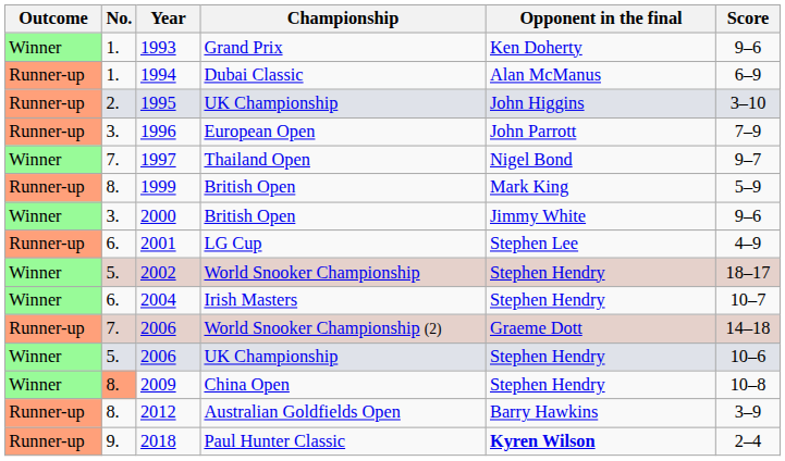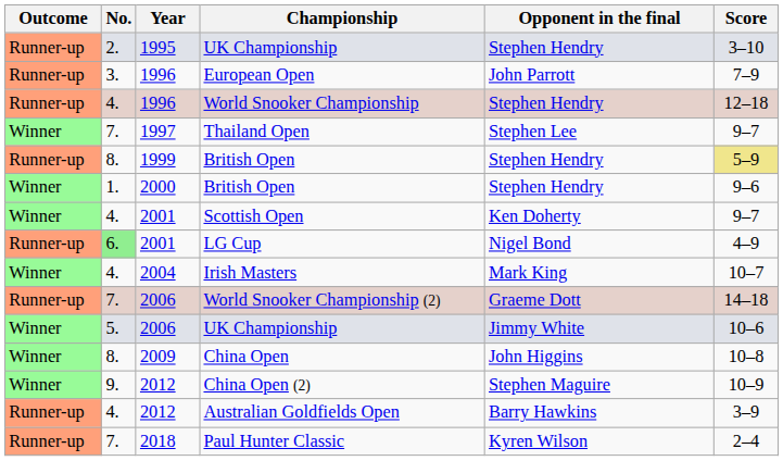- row: Winner | 1. | 1993 | Grand Prix | Ken Doherty | 9–6
- row: Runner-up | 1. | 1994 | Dubai Classic | Alan McManus | 6–9
1995 / UK Championship | Opponent in the final: John Higgins -> Stephen Hendry
+ row: Runner-up | 4. | 1996 | World Snooker Championship | Stephen Hendry | 12–18
Thailand Open | Opponent in the final: Nigel Bond -> Stephen Lee
1999 / British Open | Opponent in the final: Mark King -> Stephen Hendry
1999 / British Open | Score: no background -> khaki background
2000 / British Open | No.: 3. -> 1.
2000 / British Open | Opponent in the final: Jimmy White -> Stephen Hendry
+ row: Winner | 4. | 2001 | Scottish Open | Ken Doherty | 9–7
LG Cup | No.: no background -> lightgreen background
LG Cup | Opponent in the final: Stephen Lee -> Nigel Bond
- row: Winner | 5. | 2002 | World Snooker Championship | Stephen Hendry | 18–17
Irish Masters | No.: 6. -> 4.
Irish Masters | Opponent in the final: Stephen Hendry -> Mark King
2006 / UK Championship | Opponent in the final: Stephen Hendry -> Jimmy White
China Open | No.: lightsalmon background -> no background
China Open | Opponent in the final: Stephen Hendry -> John Higgins
+ row: Winner | 9. | 2012 | China Open (2) | Stephen Maguire | 10–9
Australian Goldfields Open | No.: 8. -> 4.
Paul Hunter Classic | No.: 9. -> 7.
Paul Hunter Classic | Opponent in the final: bold -> normal
